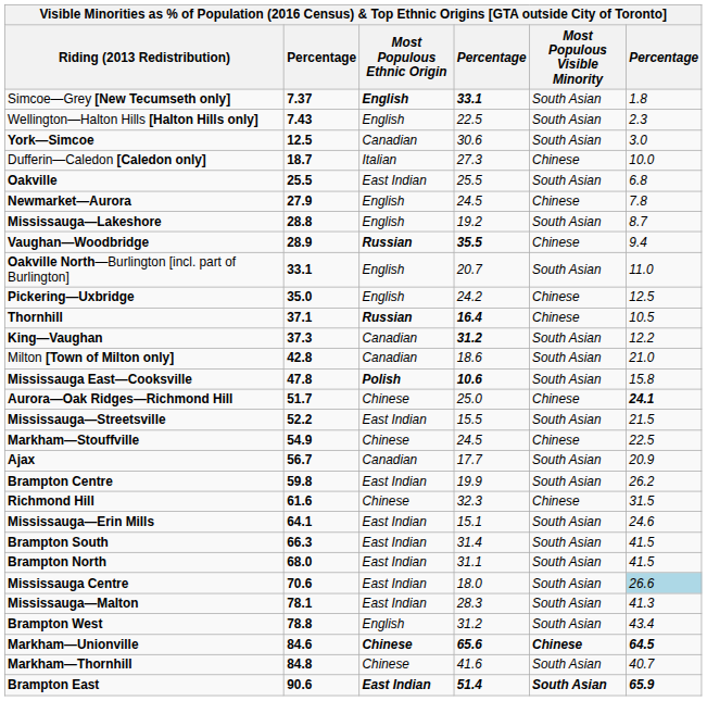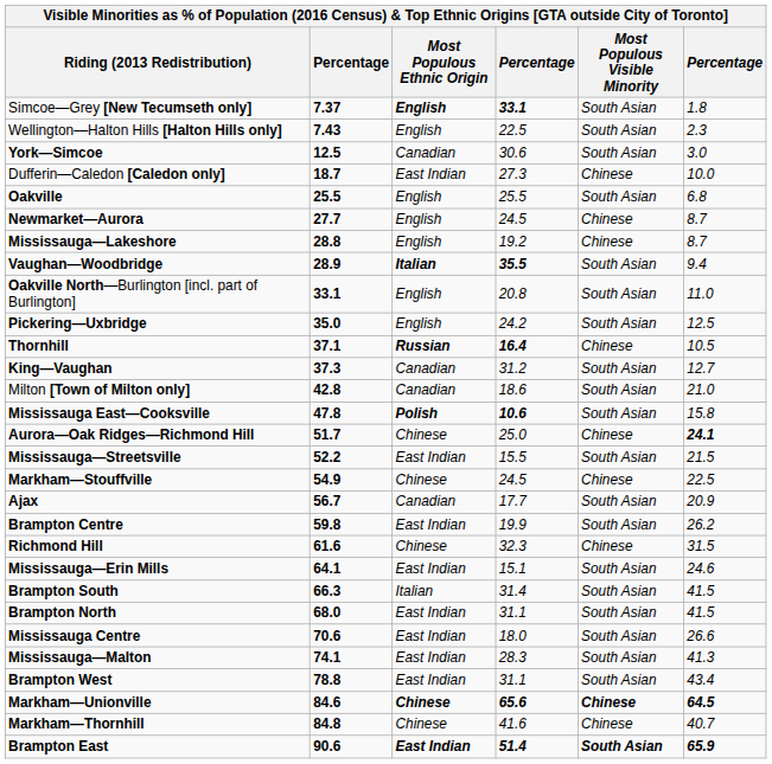Dufferin—Caledon [Caledon only] | Most Populous Ethnic Origin: Italian -> East Indian
Oakville | Most Populous Ethnic Origin: East Indian -> English
Newmarket—Aurora | column 2: 27.9 -> 27.7
Newmarket—Aurora | column 6: 7.8 -> 8.7
Mississauga—Lakeshore | Most Populous Visible Minority: South Asian -> Chinese
Vaughan—Woodbridge | Most Populous Ethnic Origin: Russian -> Italian
Vaughan—Woodbridge | Most Populous Visible Minority: Chinese -> South Asian
Oakville North—Burlington [incl. part of Burlington] | column 4: 20.7 -> 20.8
Pickering—Uxbridge | Most Populous Visible Minority: Chinese -> South Asian
King—Vaughan | column 4: bold -> normal
King—Vaughan | column 6: 12.2 -> 12.7
Brampton South | Most Populous Ethnic Origin: East Indian -> Italian
Mississauga Centre | column 6: lightblue background -> no background
Mississauga—Malton | column 2: 78.1 -> 74.1
Brampton West | Most Populous Ethnic Origin: English -> East Indian
Brampton West | column 4: 31.2 -> 31.1
Markham—Thornhill | Most Populous Visible Minority: South Asian -> Chinese
